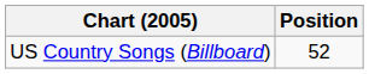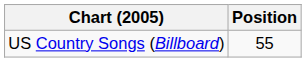US Country Songs (Billboard) | Position: 52 -> 55
